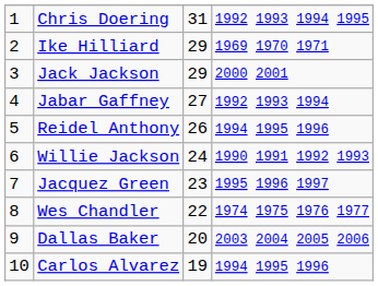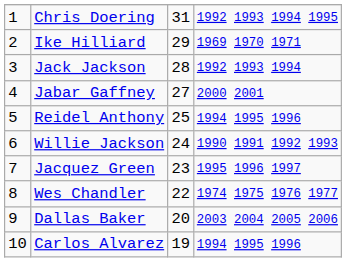Jack Jackson | column 3: 29 -> 28
Jack Jackson | column 4: 2000 2001 -> 1992 1993 1994
Jabar Gaffney | column 4: 1992 1993 1994 -> 2000 2001
Reidel Anthony | column 3: 26 -> 25
